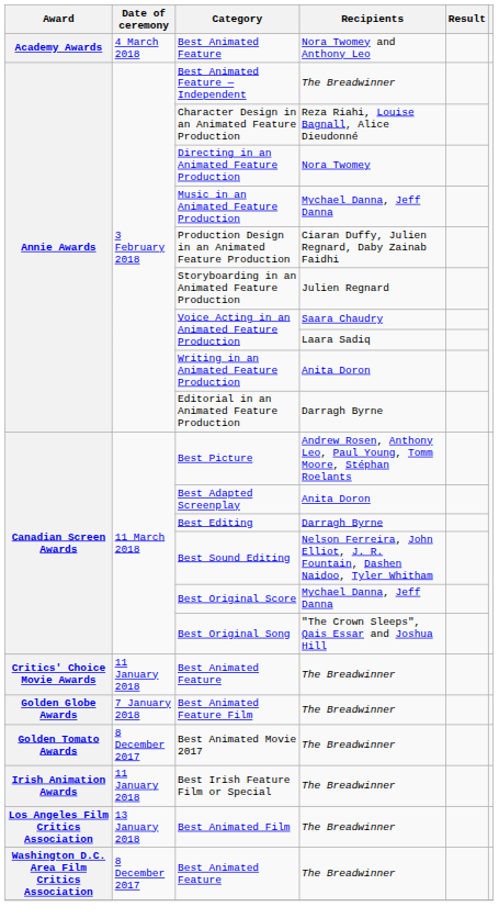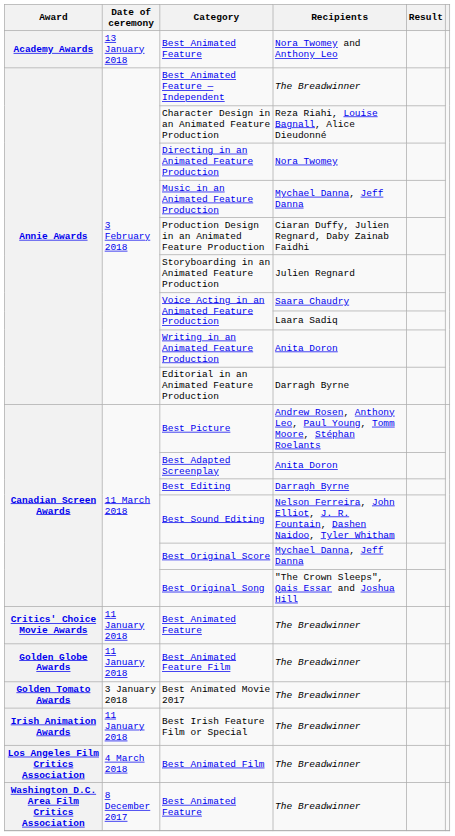Best Animated Feature / Nora Twomey and Anthony Leo | Date of ceremony: 4 March 2018 -> 13 January 2018
Best Animated Feature Film | Date of ceremony: 7 January 2018 -> 11 January 2018
Best Animated Movie 2017 | Date of ceremony: 8 December 2017 -> 3 January 2018
Best Animated Film | Date of ceremony: 13 January 2018 -> 4 March 2018
